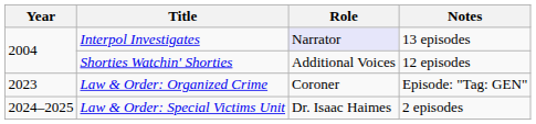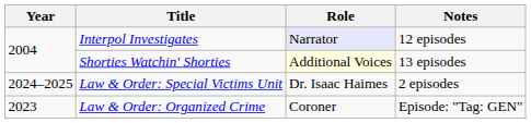Interpol Investigates | Notes: 13 episodes -> 12 episodes
Shorties Watchin' Shorties | Role: no background -> lightyellow background
Shorties Watchin' Shorties | Notes: 12 episodes -> 13 episodes
rows swapped: Law & Order: Organized Crime <-> Law & Order: Special Victims Unit
